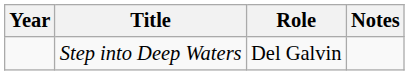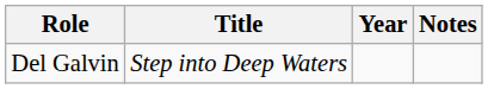columns swapped: Year <-> Role
